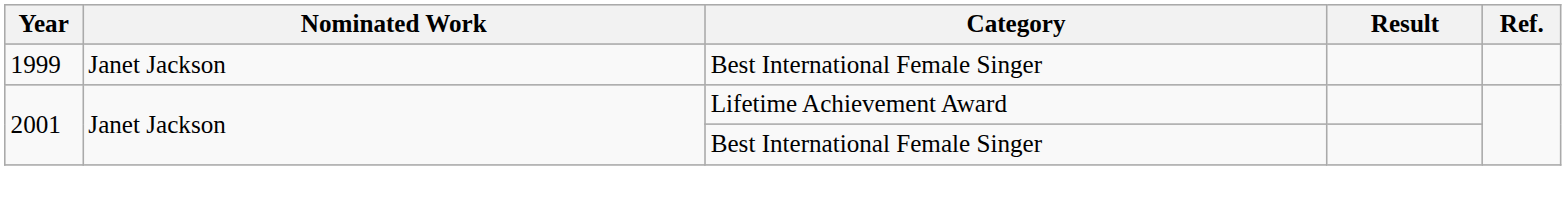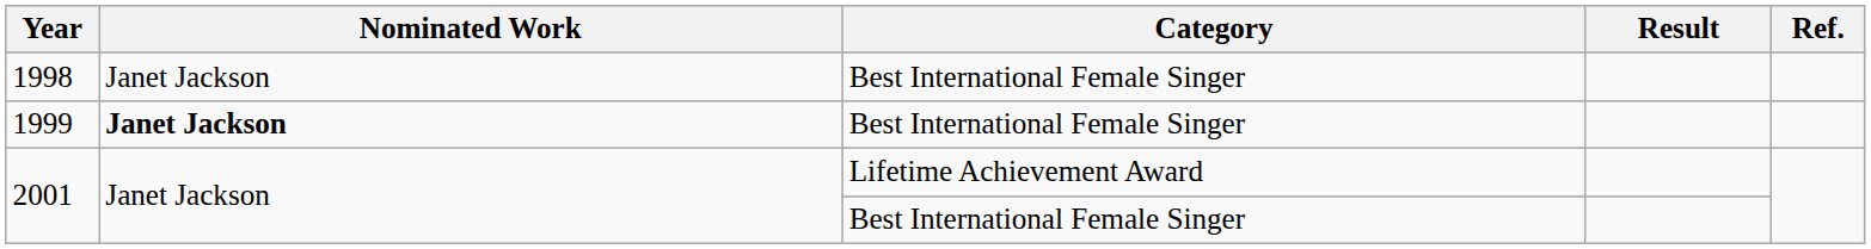+ row: 1998 | Janet Jackson | Best International Female Singer
1999 | Nominated Work: normal -> bold
